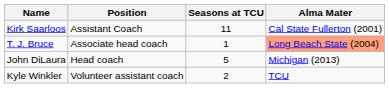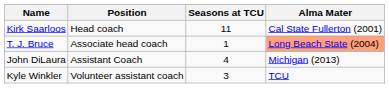Kirk Saarloos | Position: Assistant Coach -> Head coach
John DiLaura | Position: Head coach -> Assistant Coach
John DiLaura | Seasons at TCU: 5 -> 4
Kyle Winkler | Seasons at TCU: 2 -> 3
